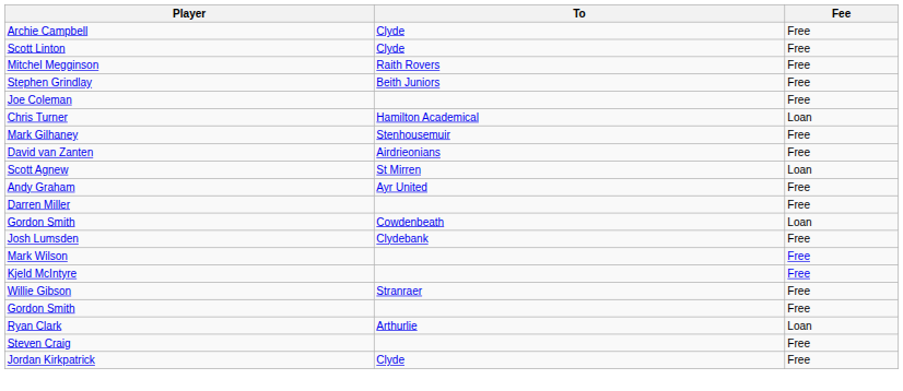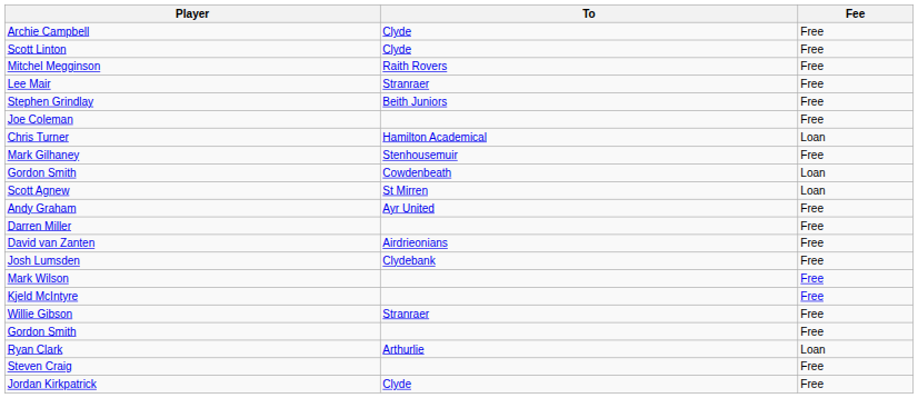+ row: Lee Mair | Stranraer | Free
rows swapped: David van Zanten <-> Gordon Smith / Cowdenbeath
